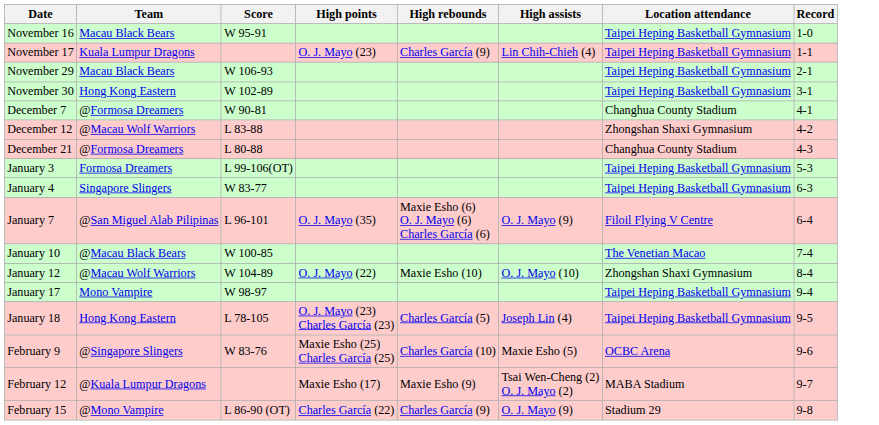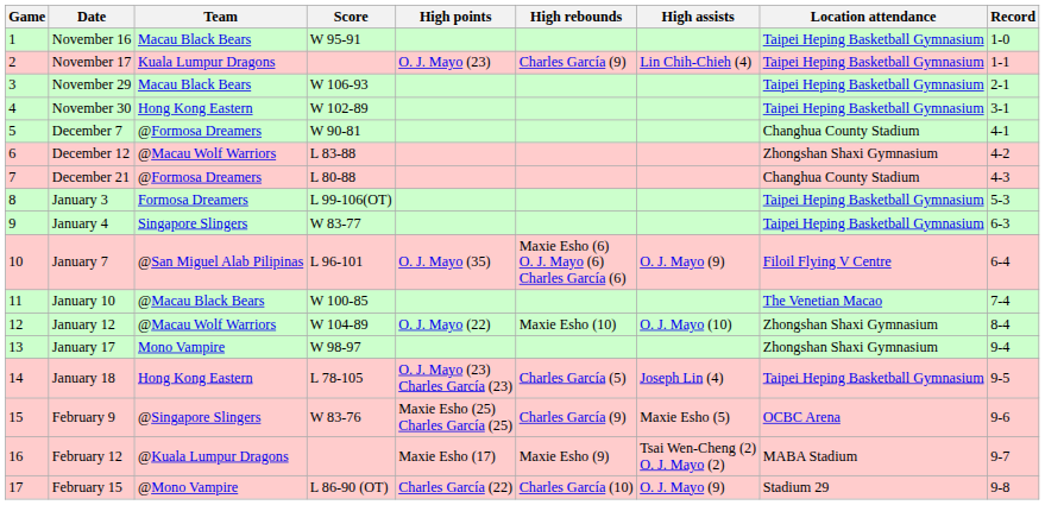+ column: Game | 1 | 2 | 3 | 4 | 5 | 6 | 7 | 8 | 9 | 10 | 11 | 12 | 13 | 14 | 15 | 16 | 17
January 17 | Location attendance: Taipei Heping Basketball Gymnasium -> Zhongshan Shaxi Gymnasium
February 9 | High rebounds: Charles García (10) -> Charles García (9)
February 15 | High rebounds: Charles García (9) -> Charles García (10)
